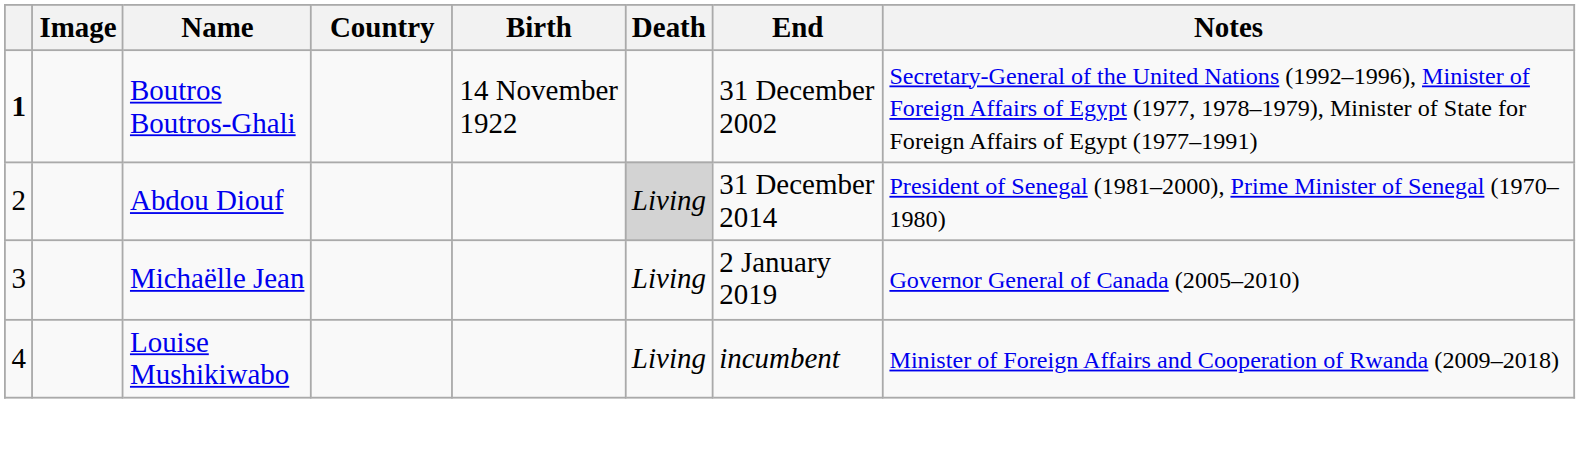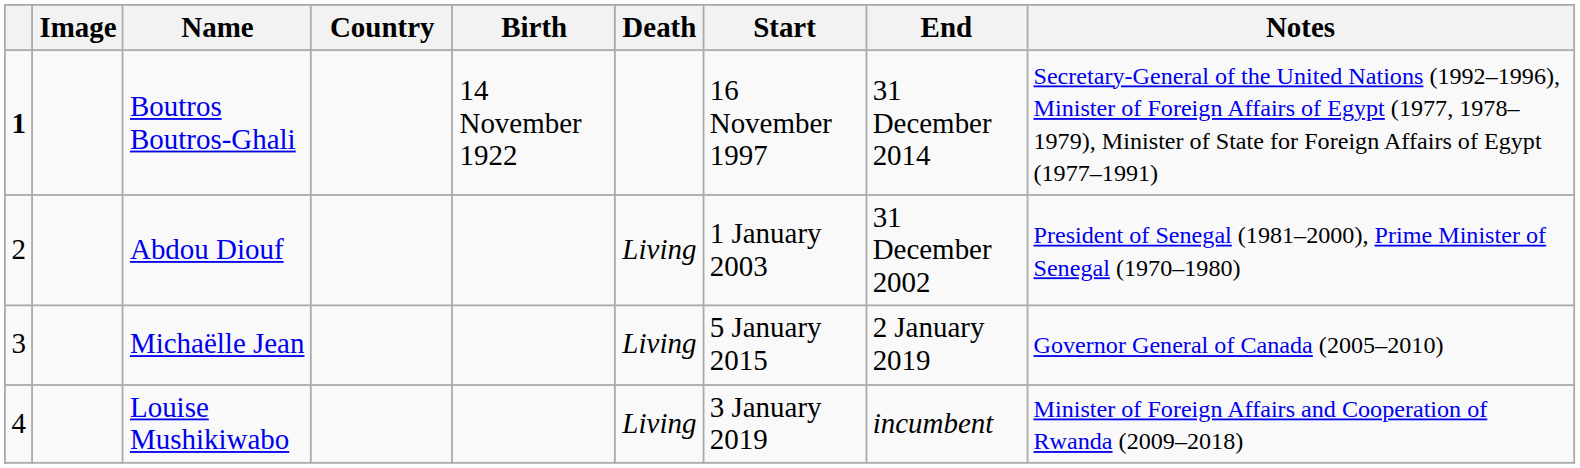+ column: Start | 16 November 1997 | 1 January 2003 | 5 January 2015 | 3 January 2019
Boutros Boutros-Ghali | End: 31 December 2002 -> 31 December 2014
Abdou Diouf | Death: lightgrey background -> no background
Abdou Diouf | End: 31 December 2014 -> 31 December 2002
